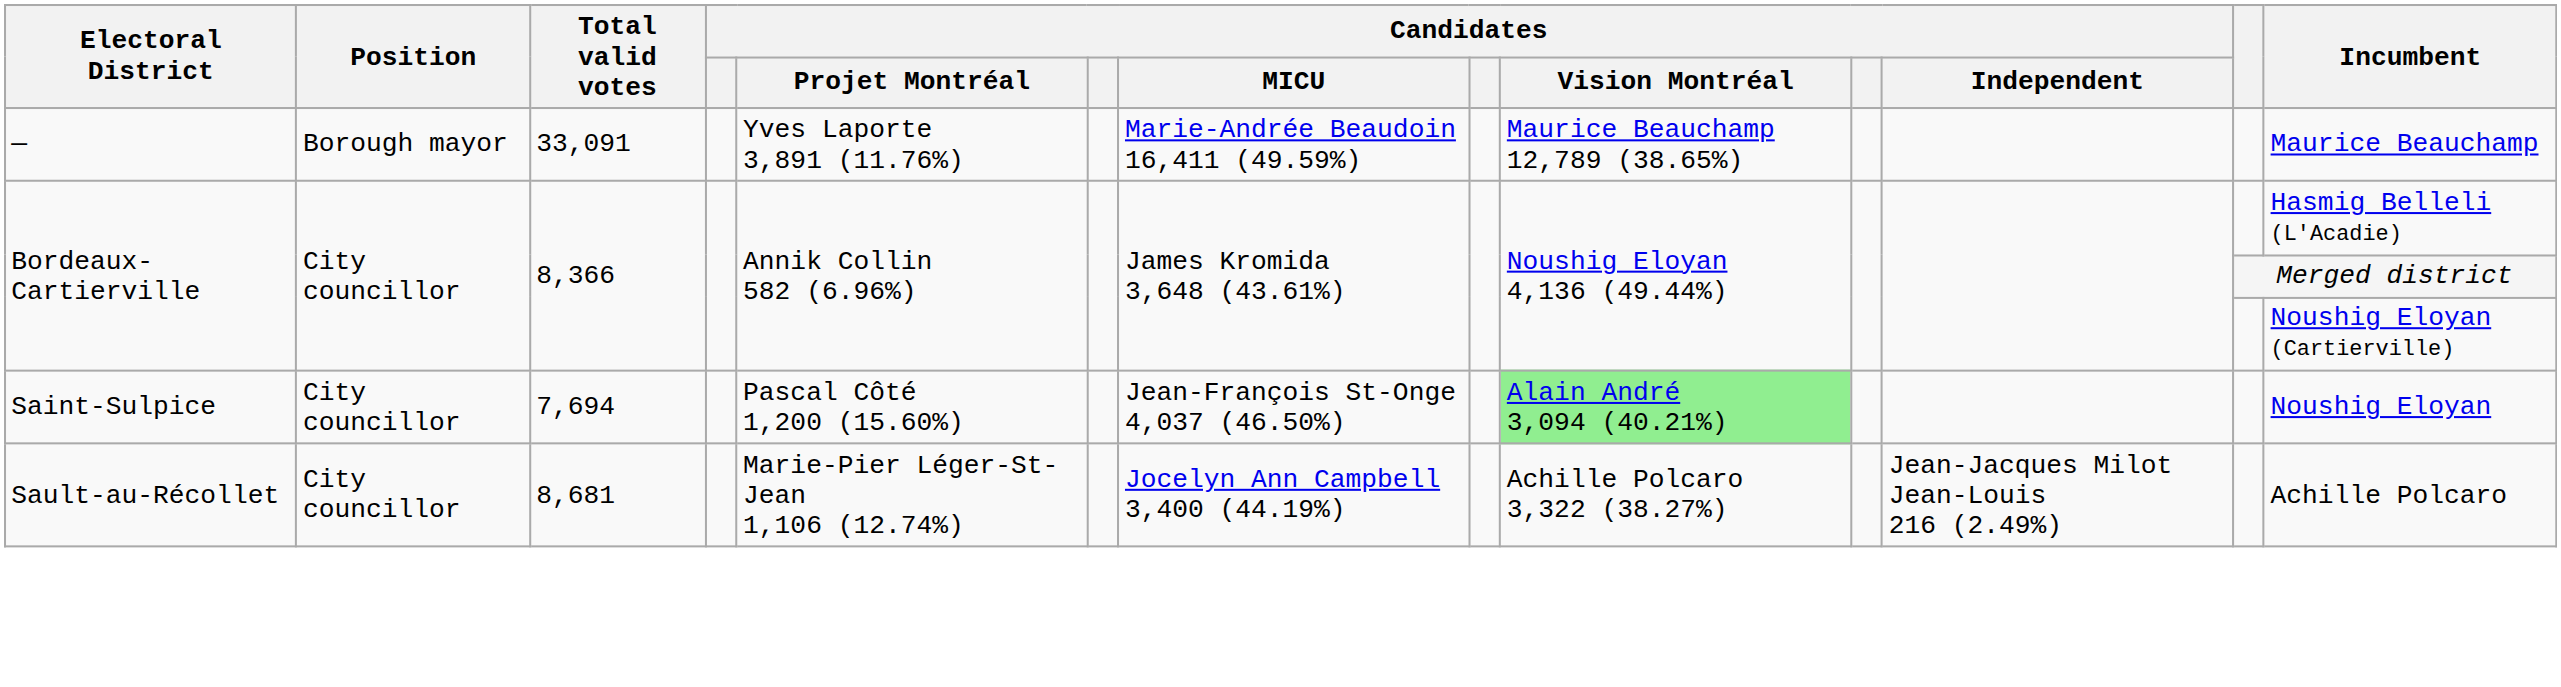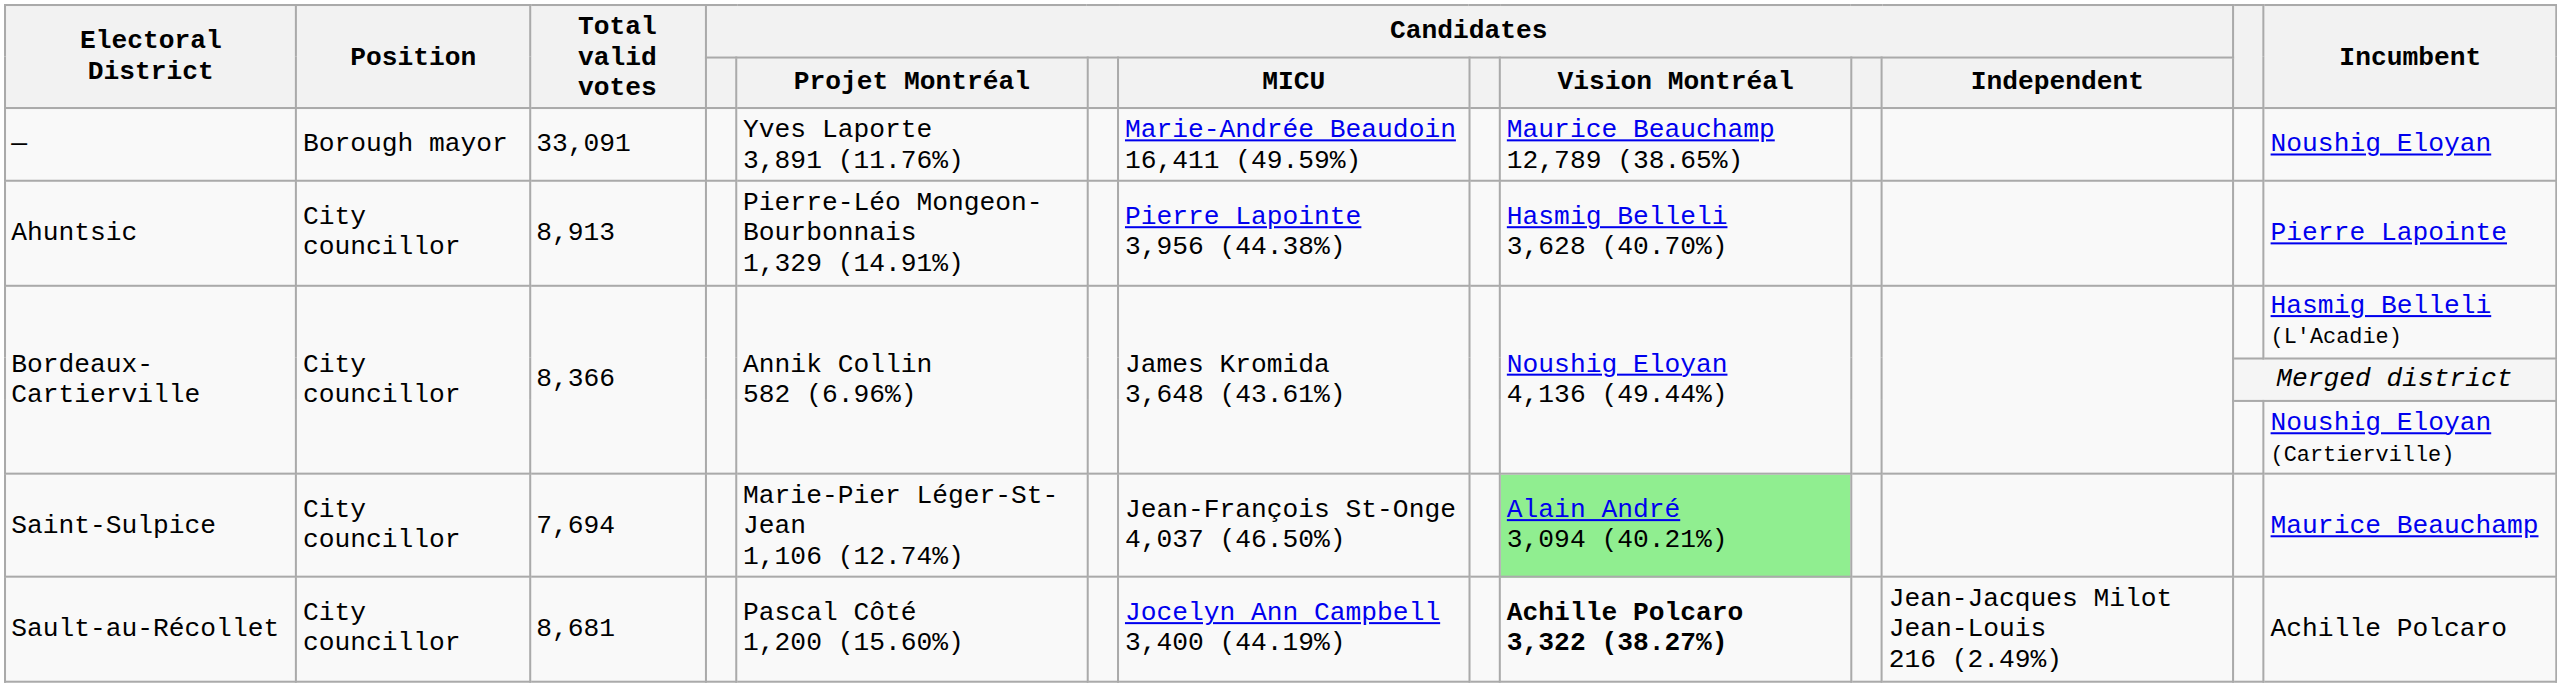— | Incumbent: Maurice Beauchamp -> Noushig Eloyan
+ row: Ahuntsic | City councillor | 8,913 | Pierre-Léo Mongeon-Bourbonnais 1,329 (14.91%) | Pierre Lapointe 3,956 (44.38%) | Hasmig Belleli 3,628 (40.70%) | Pierre Lapointe
Saint-Sulpice | Candidates / Projet Montréal: Pascal Côté 1,200 (15.60%) -> Marie-Pier Léger-St-Jean 1,106 (12.74%)
Saint-Sulpice | Incumbent: Noushig Eloyan -> Maurice Beauchamp
Sault-au-Récollet | Candidates / Projet Montréal: Marie-Pier Léger-St-Jean 1,106 (12.74%) -> Pascal Côté 1,200 (15.60%)
Sault-au-Récollet | Candidates / Vision Montréal: normal -> bold
